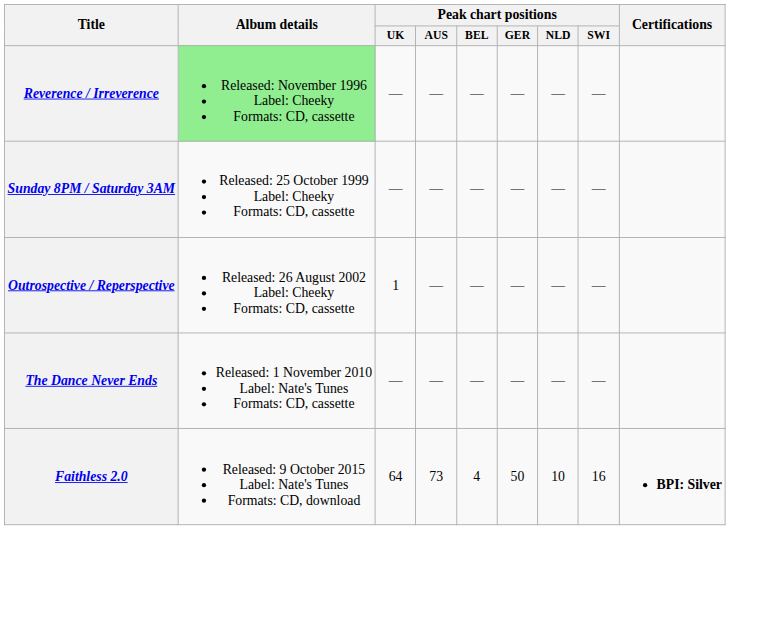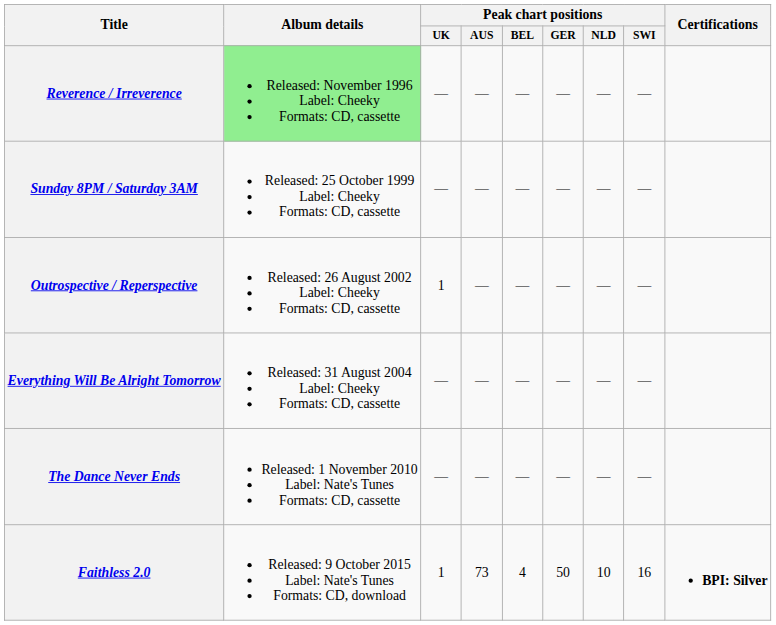+ row: Everything Will Be Alright Tomorrow | Released: 31 August 2004 Label: Cheeky Formats: CD, cassette | — | — | — | — | — | —
Faithless 2.0 | Peak chart positions / UK: 64 -> 1
